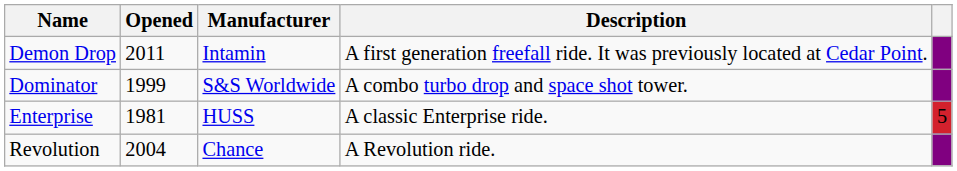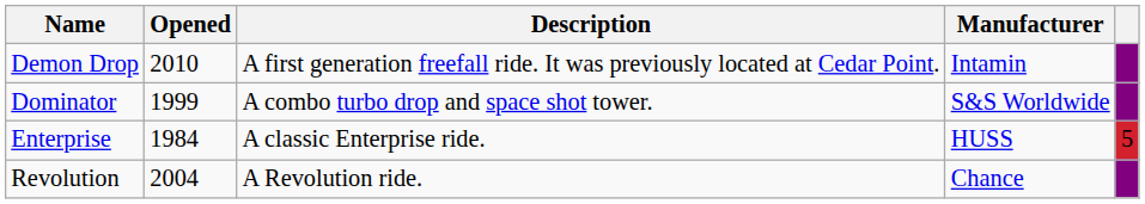columns swapped: Manufacturer <-> Description
Demon Drop | Opened: 2011 -> 2010
Enterprise | Opened: 1981 -> 1984
